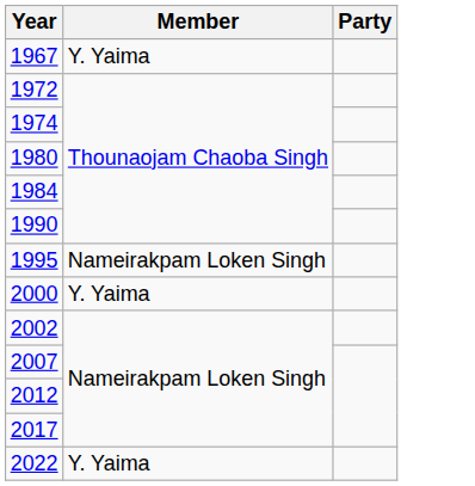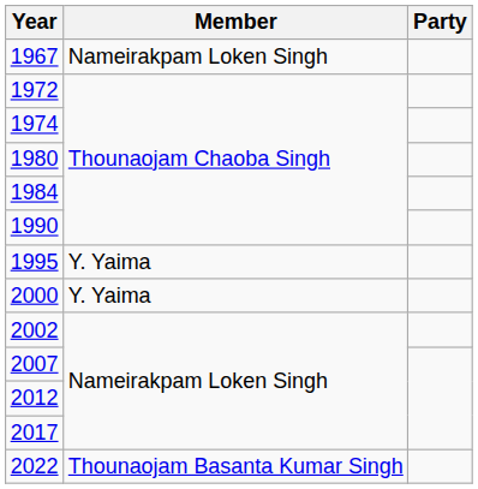1967 | Member: Y. Yaima -> Nameirakpam Loken Singh
1995 | Member: Nameirakpam Loken Singh -> Y. Yaima
2022 | Member: Y. Yaima -> Thounaojam Basanta Kumar Singh
